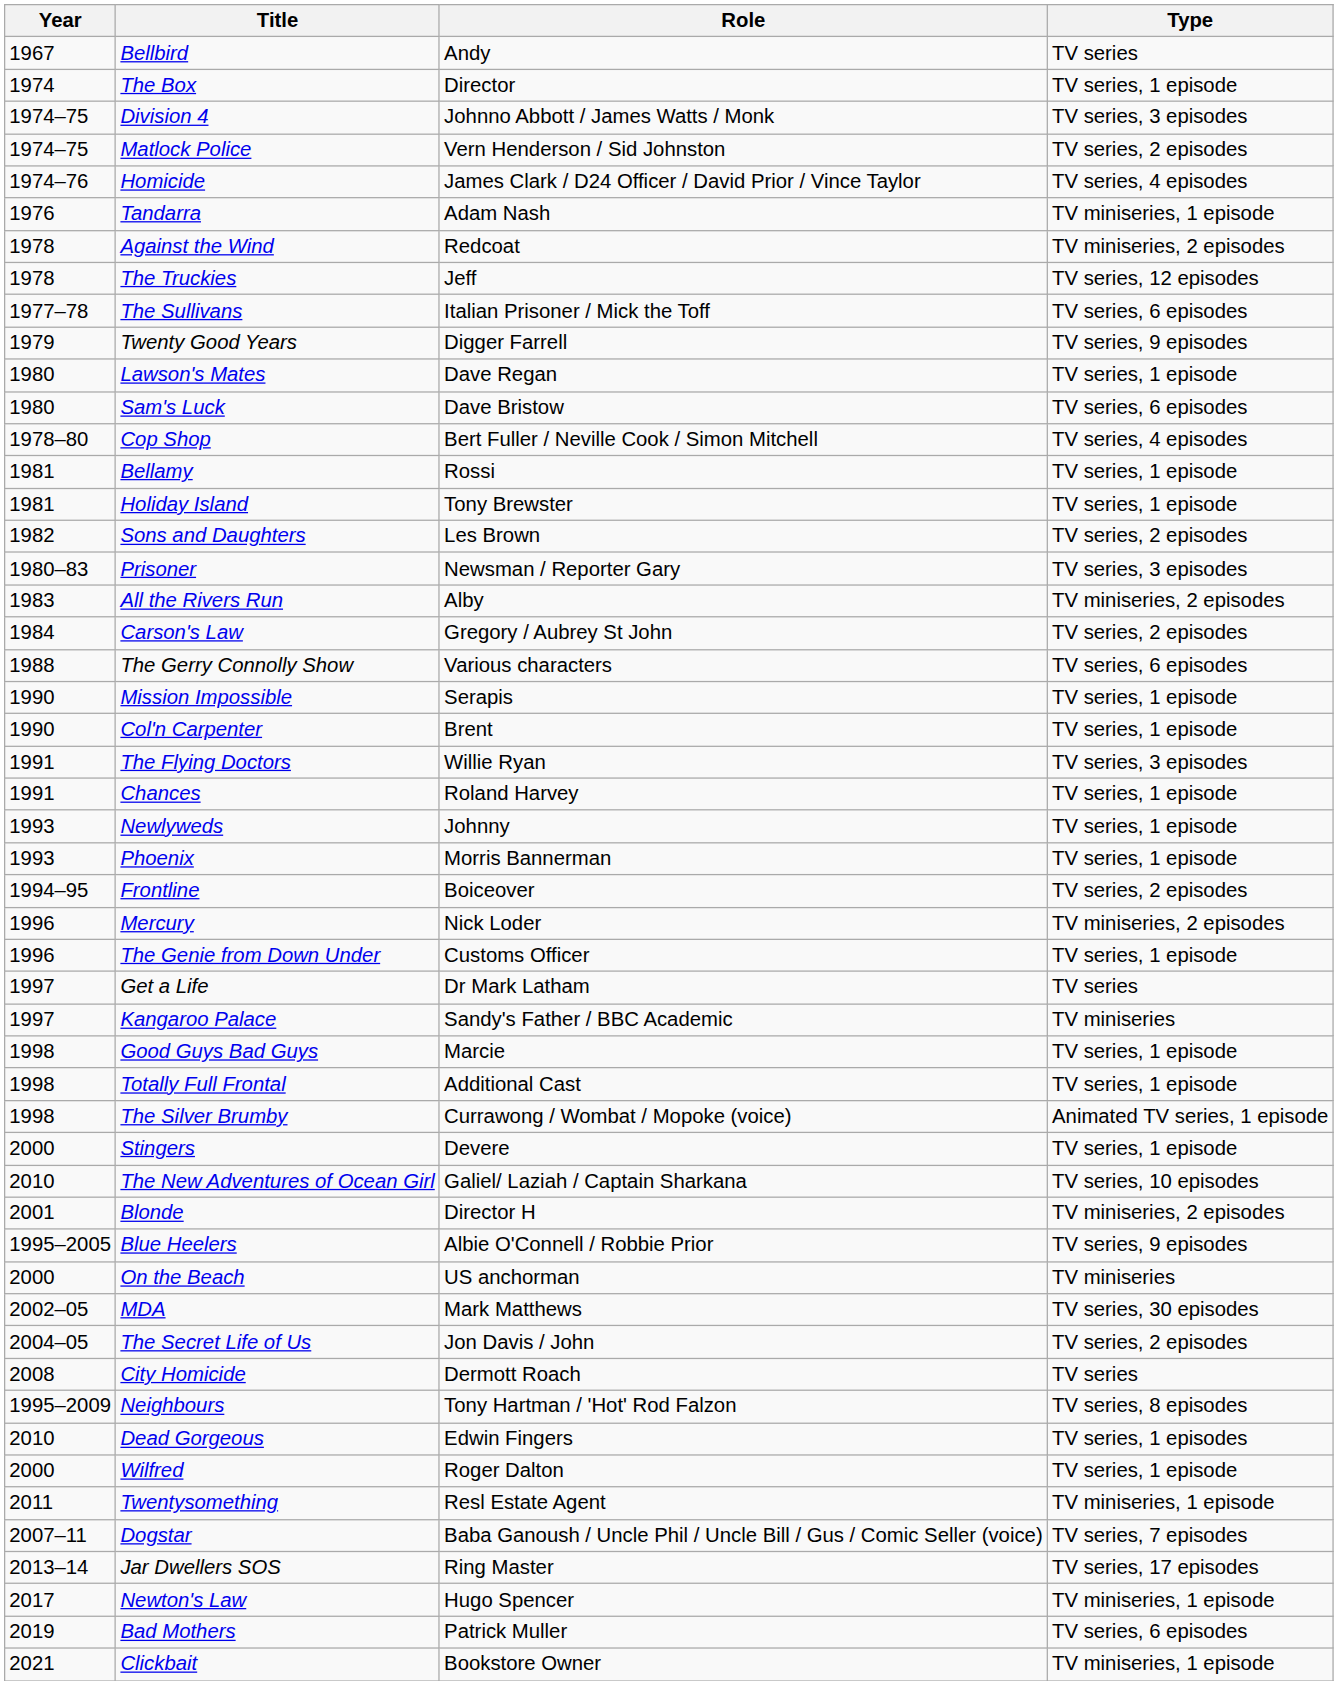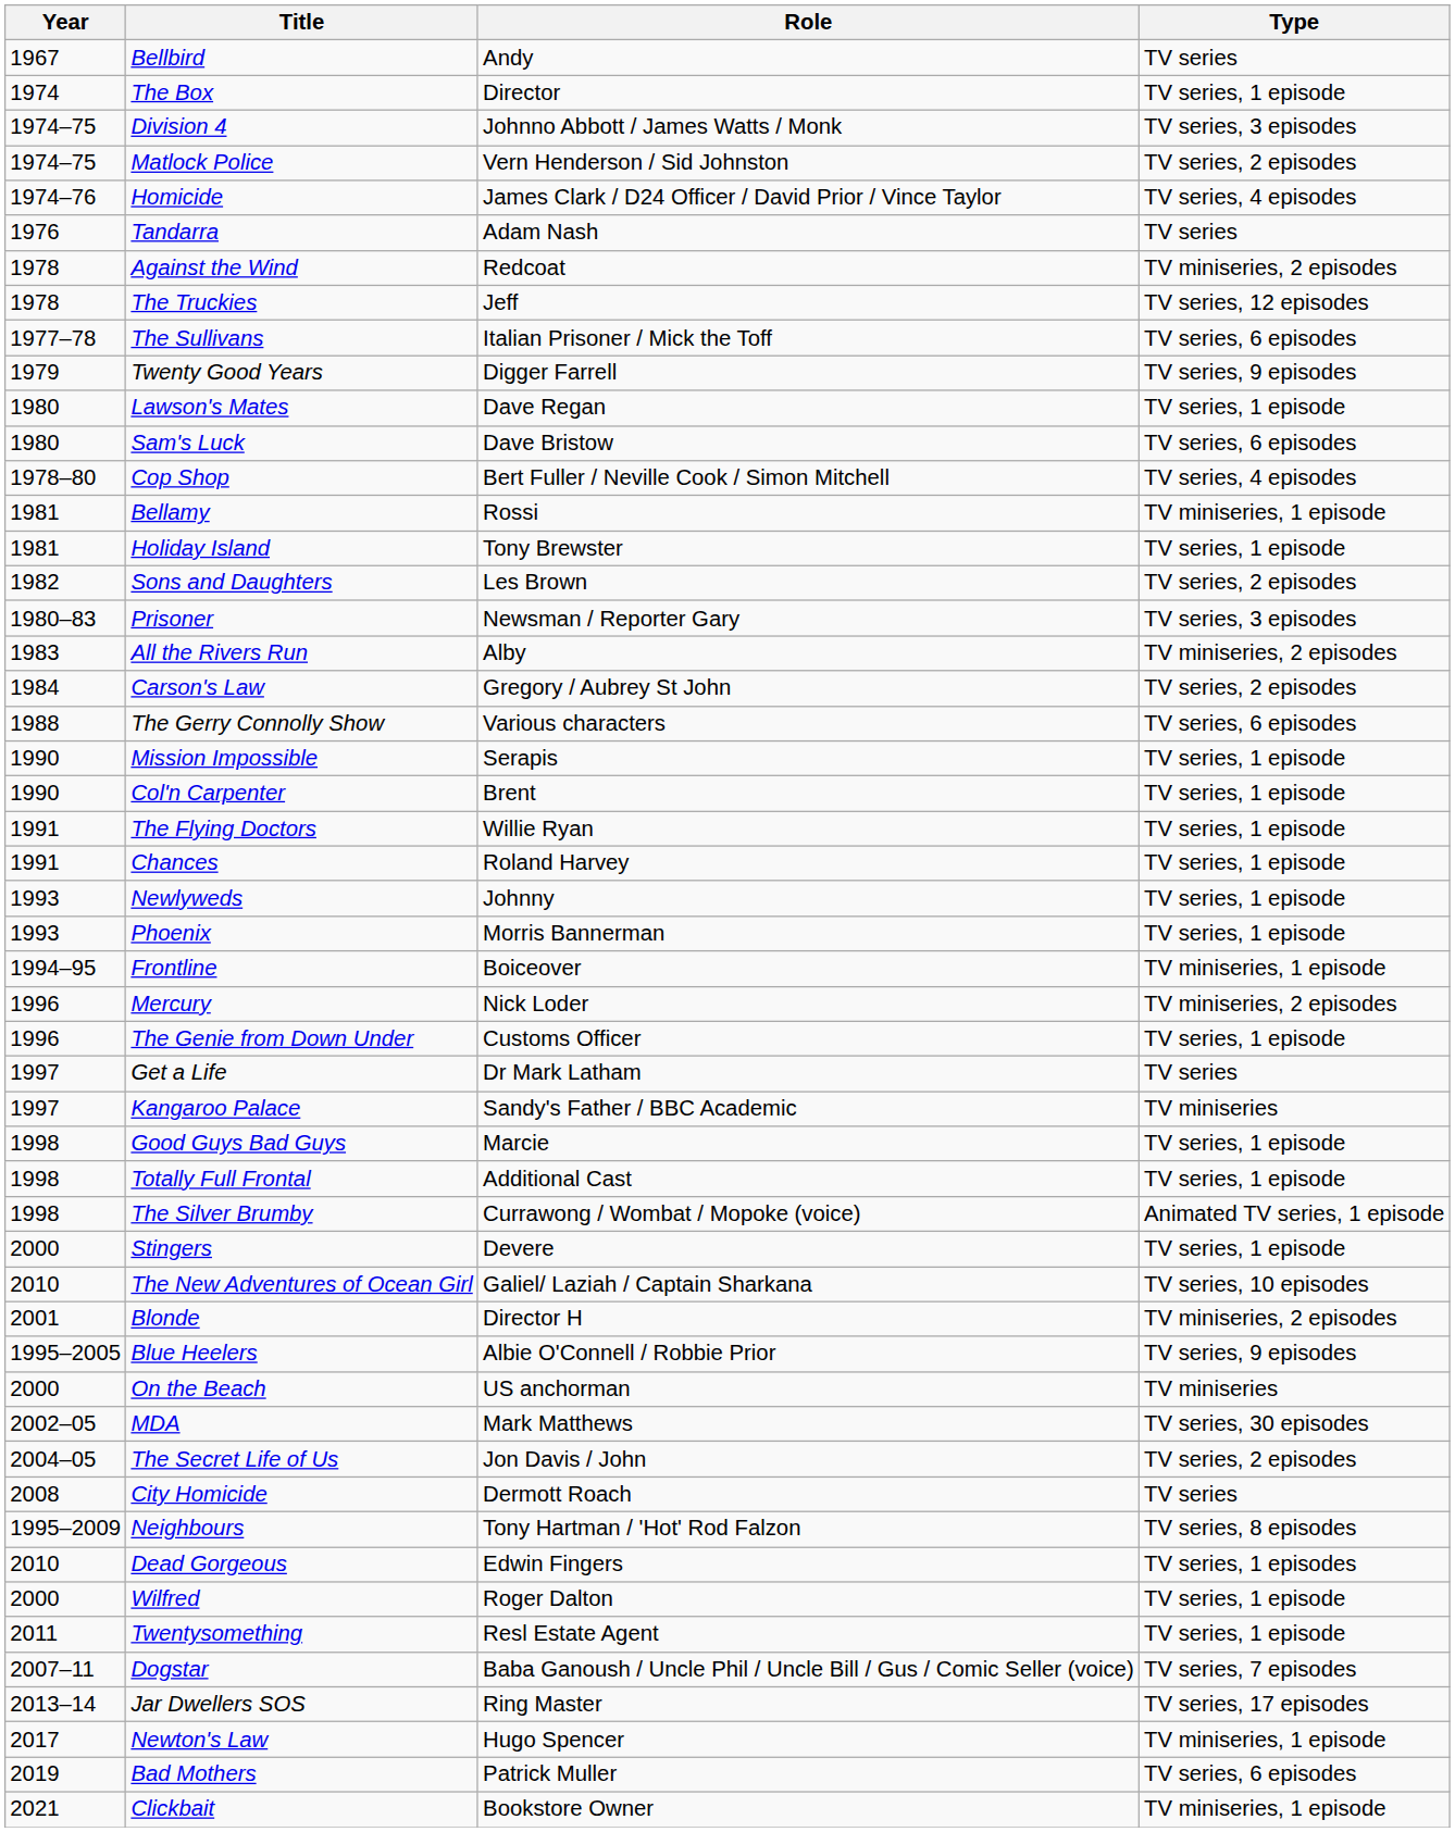Tandarra | Type: TV miniseries, 1 episode -> TV series
Bellamy | Type: TV series, 1 episode -> TV miniseries, 1 episode
The Flying Doctors | Type: TV series, 3 episodes -> TV series, 1 episode
Frontline | Type: TV series, 2 episodes -> TV miniseries, 1 episode
Twentysomething | Type: TV miniseries, 1 episode -> TV series, 1 episode
